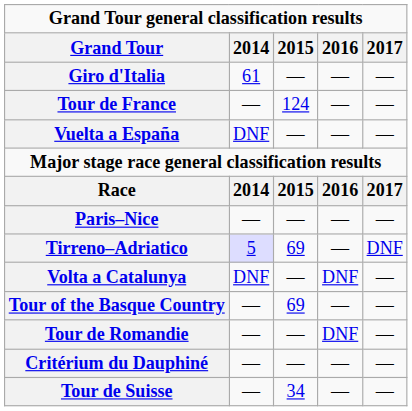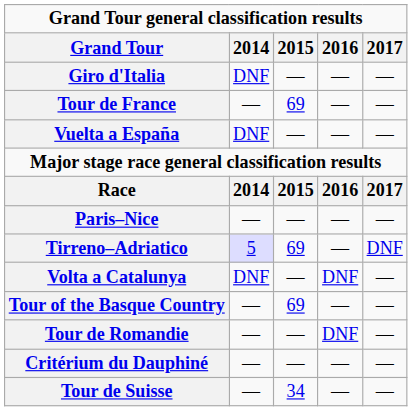Giro d'Italia | 2014: 61 -> DNF
Tour de France | 2015: 124 -> 69
